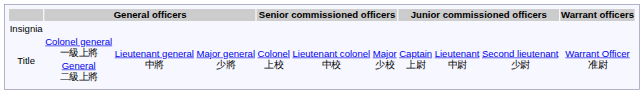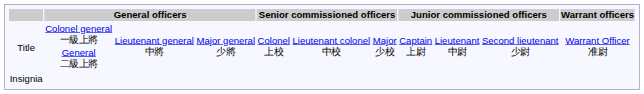rows swapped: Insignia <-> Title
